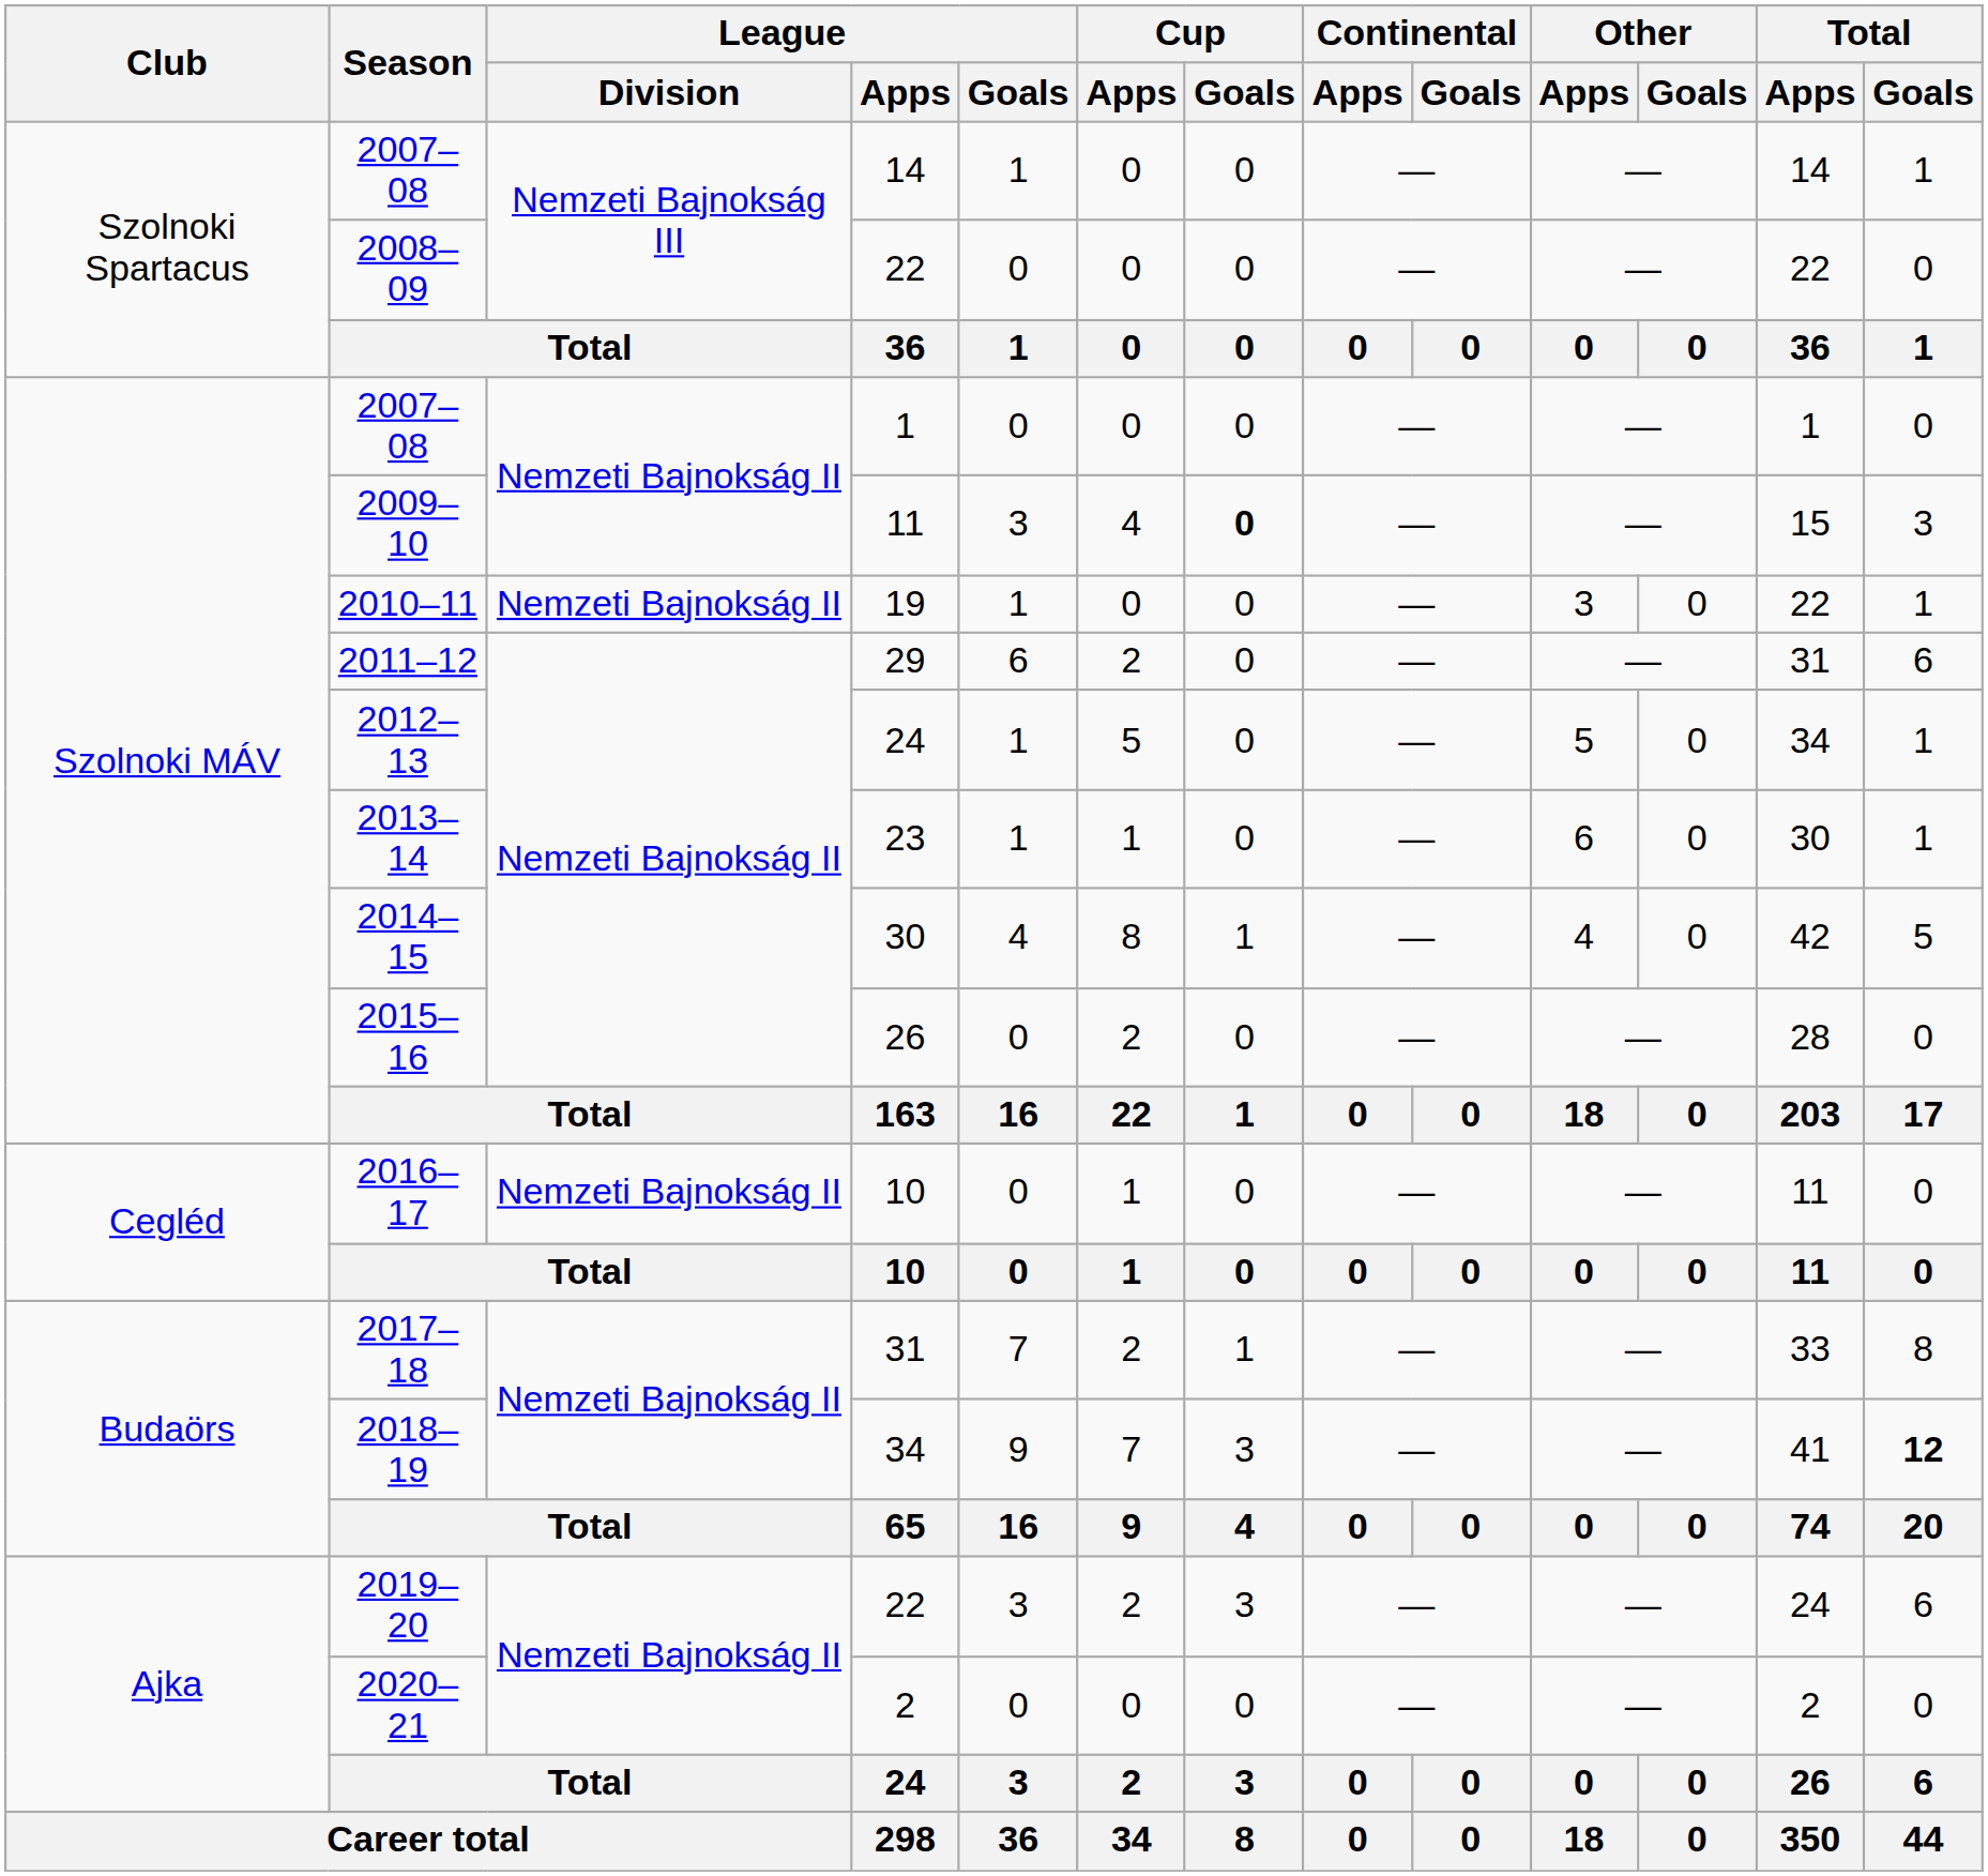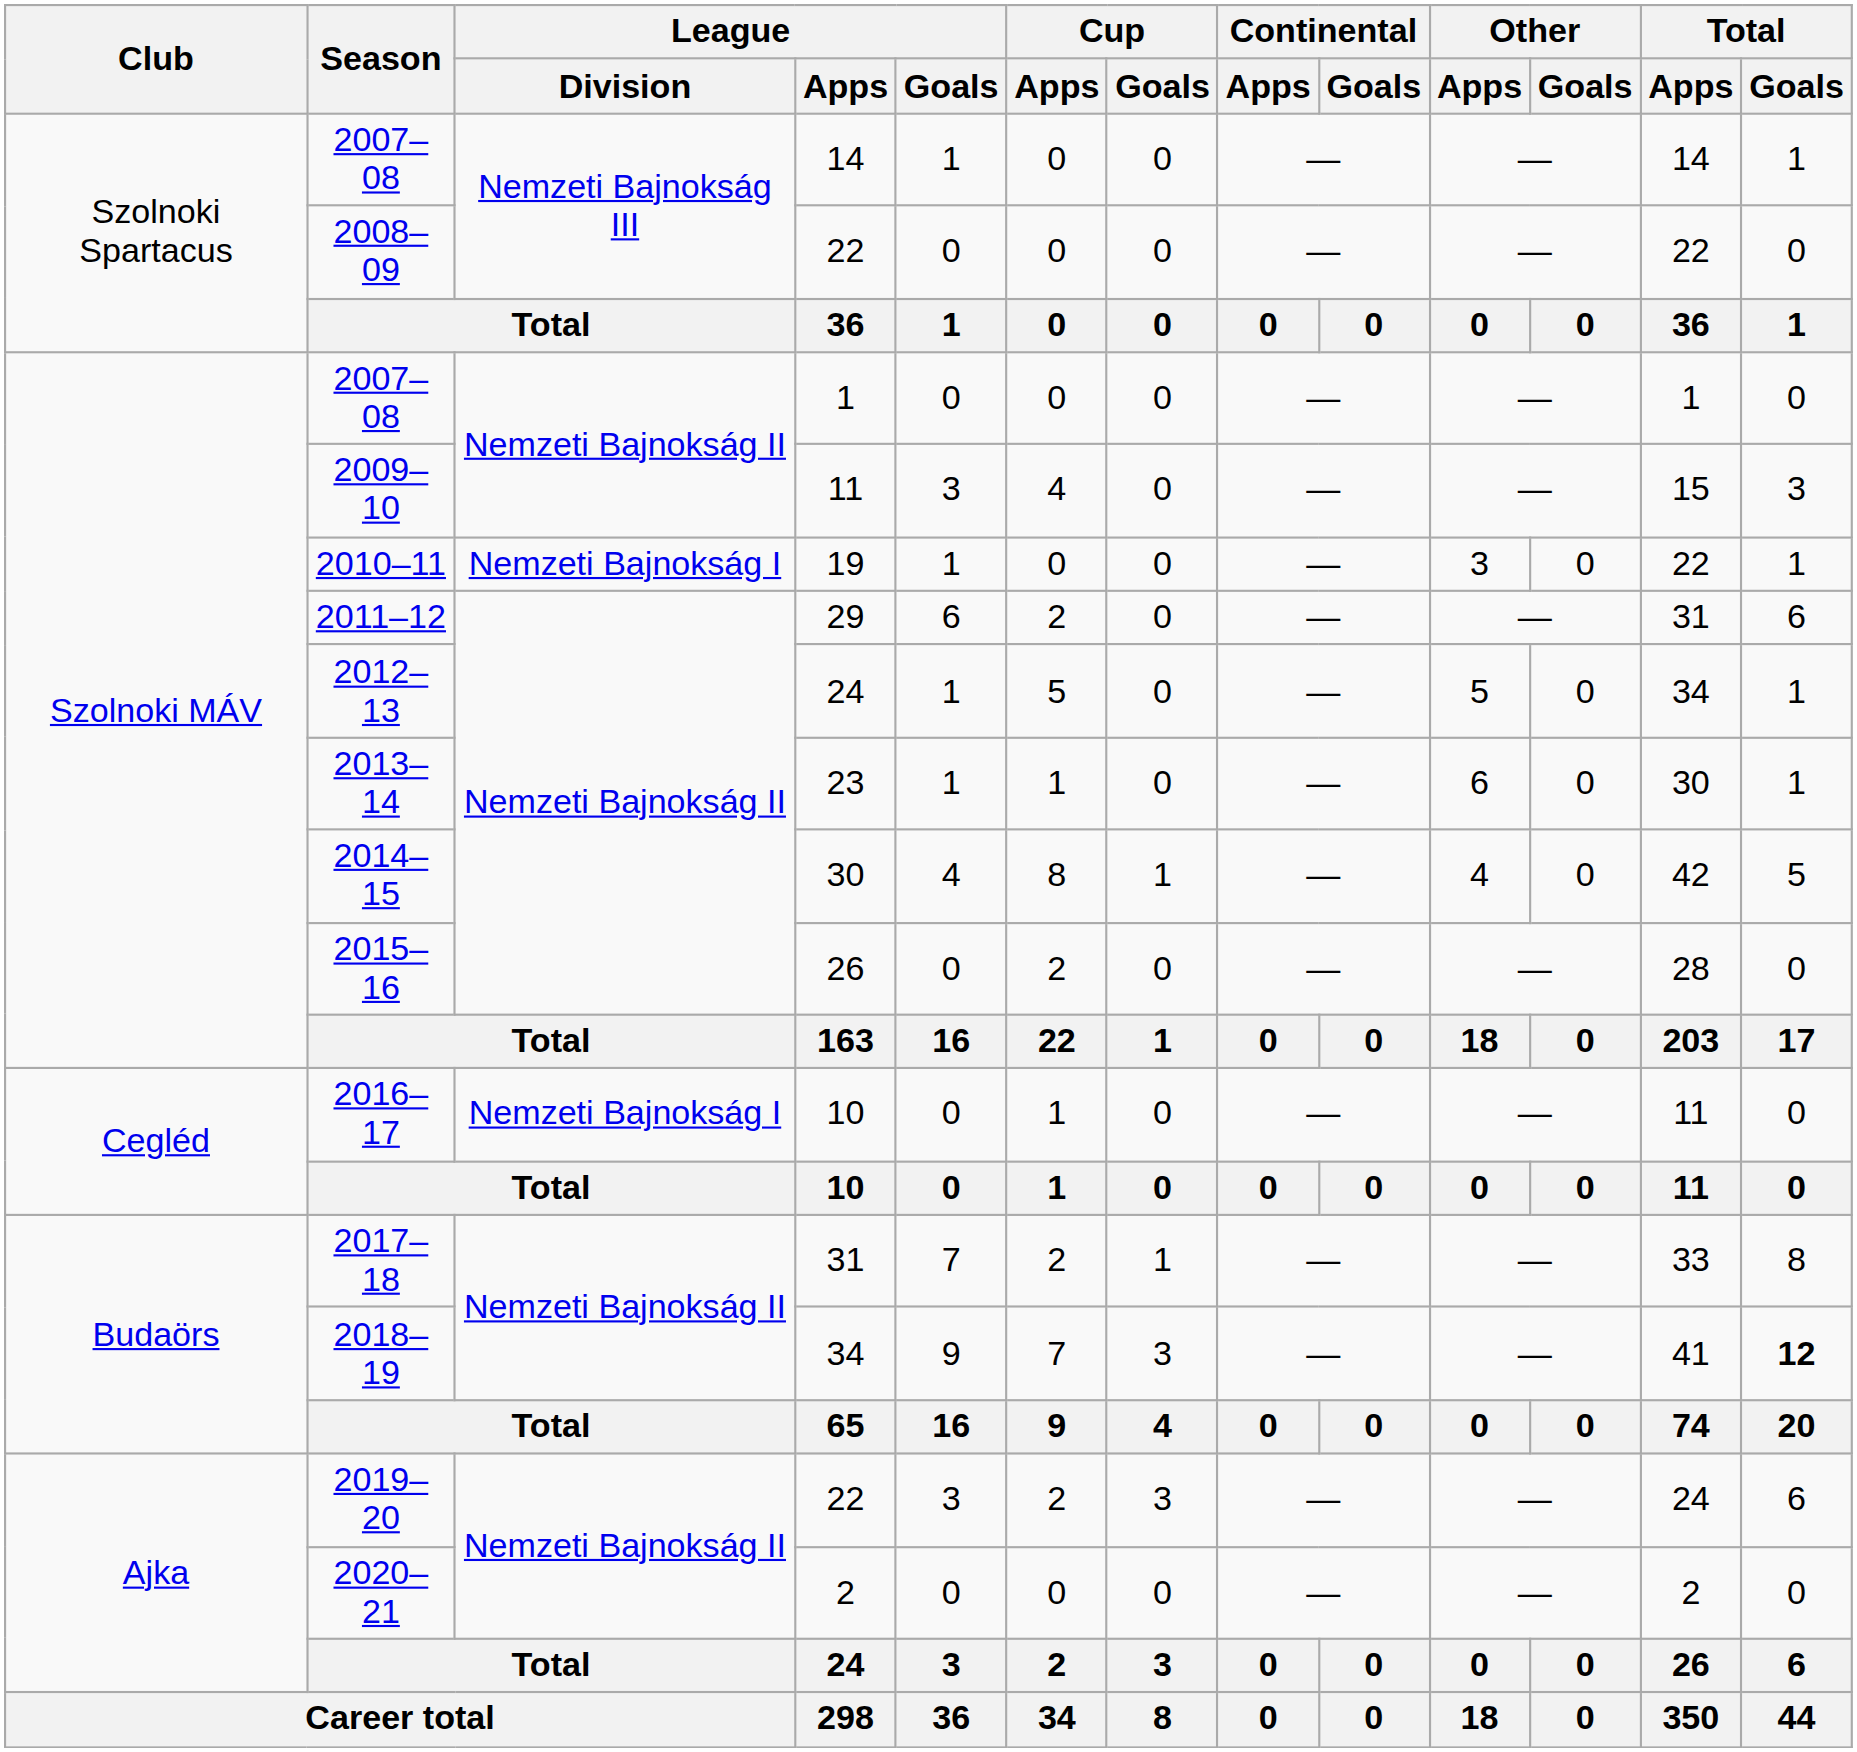2009–10 | Cup / Goals: bold -> normal
2010–11 | League / Division: Nemzeti Bajnokság II -> Nemzeti Bajnokság I
2016–17 | League / Division: Nemzeti Bajnokság II -> Nemzeti Bajnokság I
